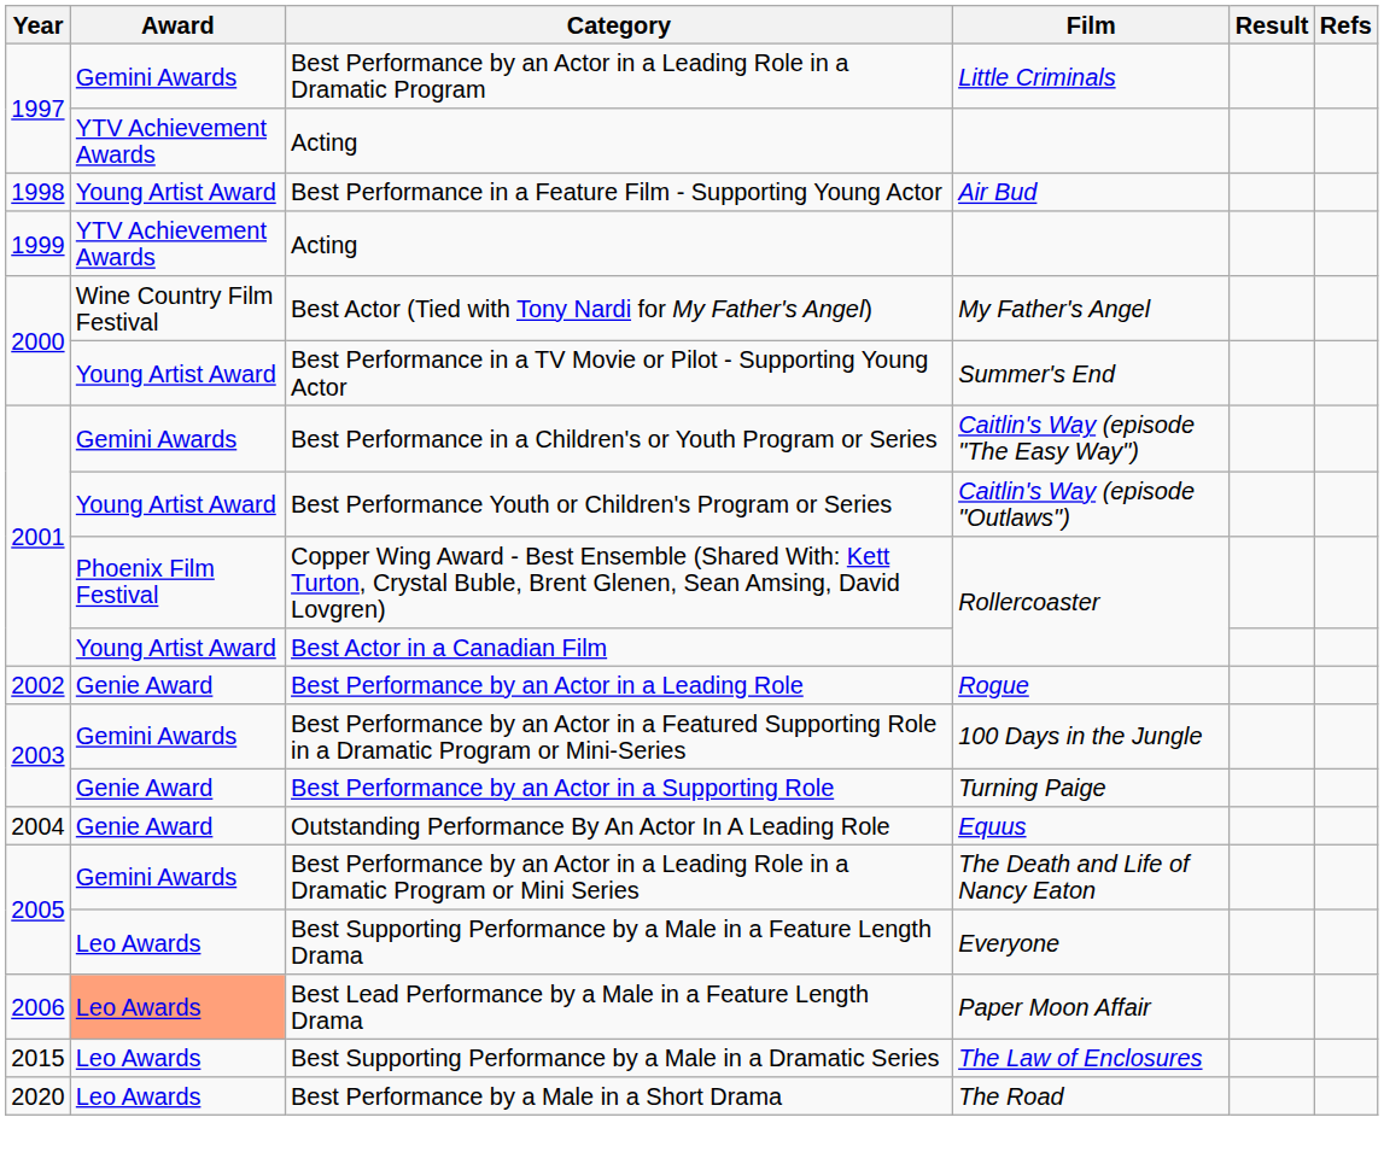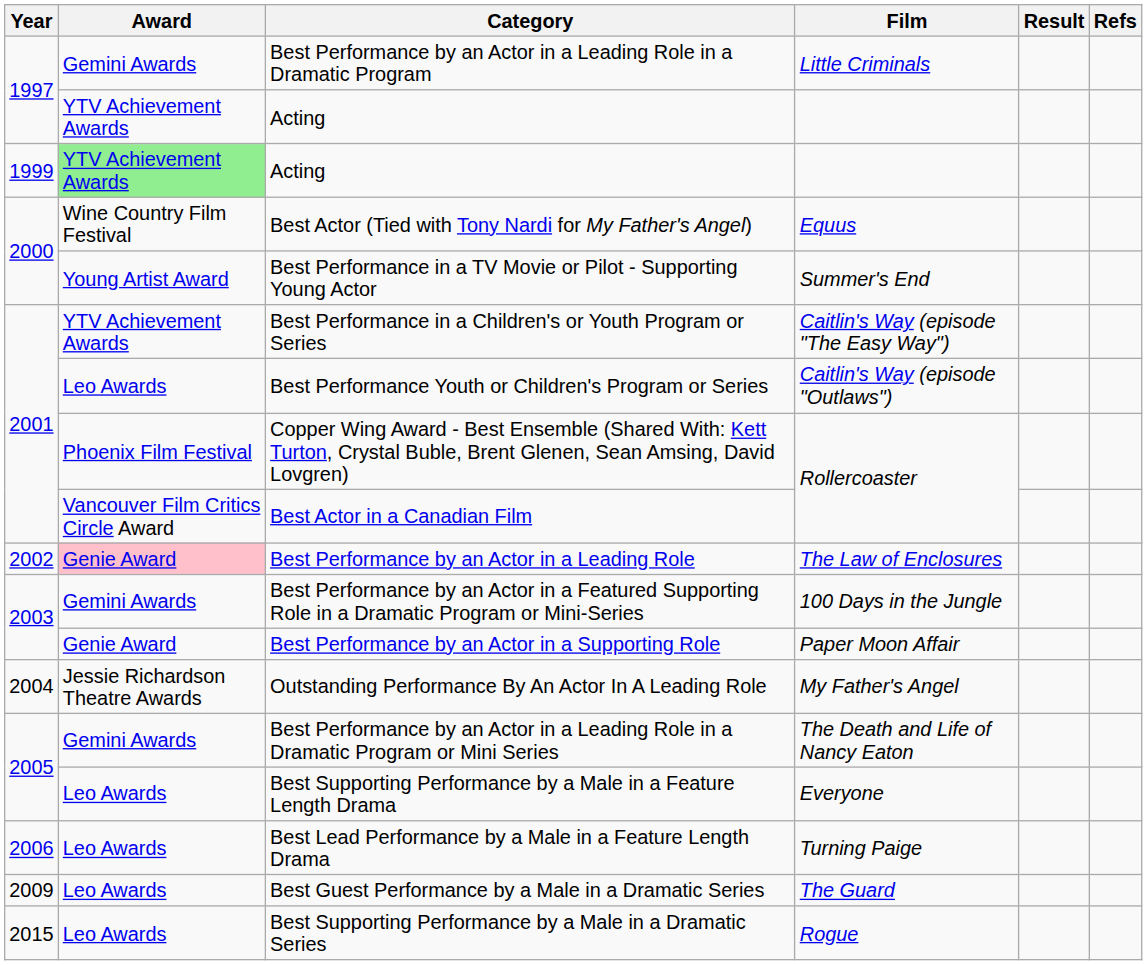- row: 1998 | Young Artist Award | Best Performance in a Feature Film - Supporting Young Actor | Air Bud
1999 / Acting | Award: no background -> lightgreen background
Best Actor (Tied with Tony Nardi for My Father's Angel) | Film: My Father's Angel -> Equus
Best Performance in a Children's or Youth Program or Series | Award: Gemini Awards -> YTV Achievement Awards
Best Performance Youth or Children's Program or Series | Award: Young Artist Award -> Leo Awards
Best Actor in a Canadian Film | Award: Young Artist Award -> Vancouver Film Critics Circle Award
Best Performance by an Actor in a Leading Role | Award: no background -> pink background
Best Performance by an Actor in a Leading Role | Film: Rogue -> The Law of Enclosures
Best Performance by an Actor in a Supporting Role | Film: Turning Paige -> Paper Moon Affair
Outstanding Performance By An Actor In A Leading Role | Award: Genie Award -> Jessie Richardson Theatre Awards
Outstanding Performance By An Actor In A Leading Role | Film: Equus -> My Father's Angel
Best Lead Performance by a Male in a Feature Length Drama | Award: lightsalmon background -> no background
Best Lead Performance by a Male in a Feature Length Drama | Film: Paper Moon Affair -> Turning Paige
+ row: 2009 | Leo Awards | Best Guest Performance by a Male in a Dramatic Series | The Guard
Best Supporting Performance by a Male in a Dramatic Series | Film: The Law of Enclosures -> Rogue
- row: 2020 | Leo Awards | Best Performance by a Male in a Short Drama | The Road
